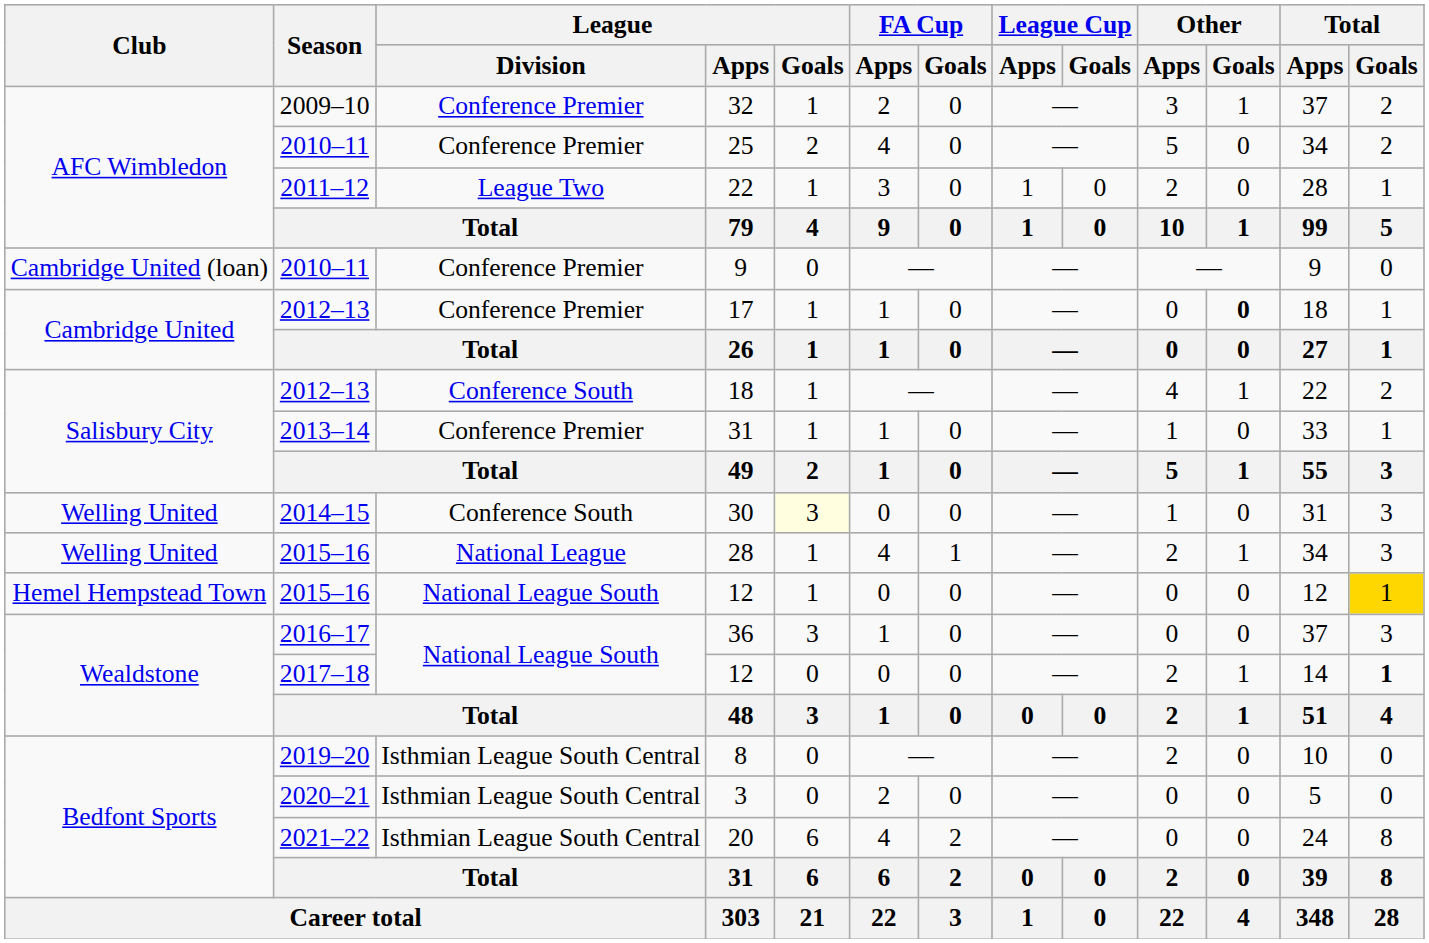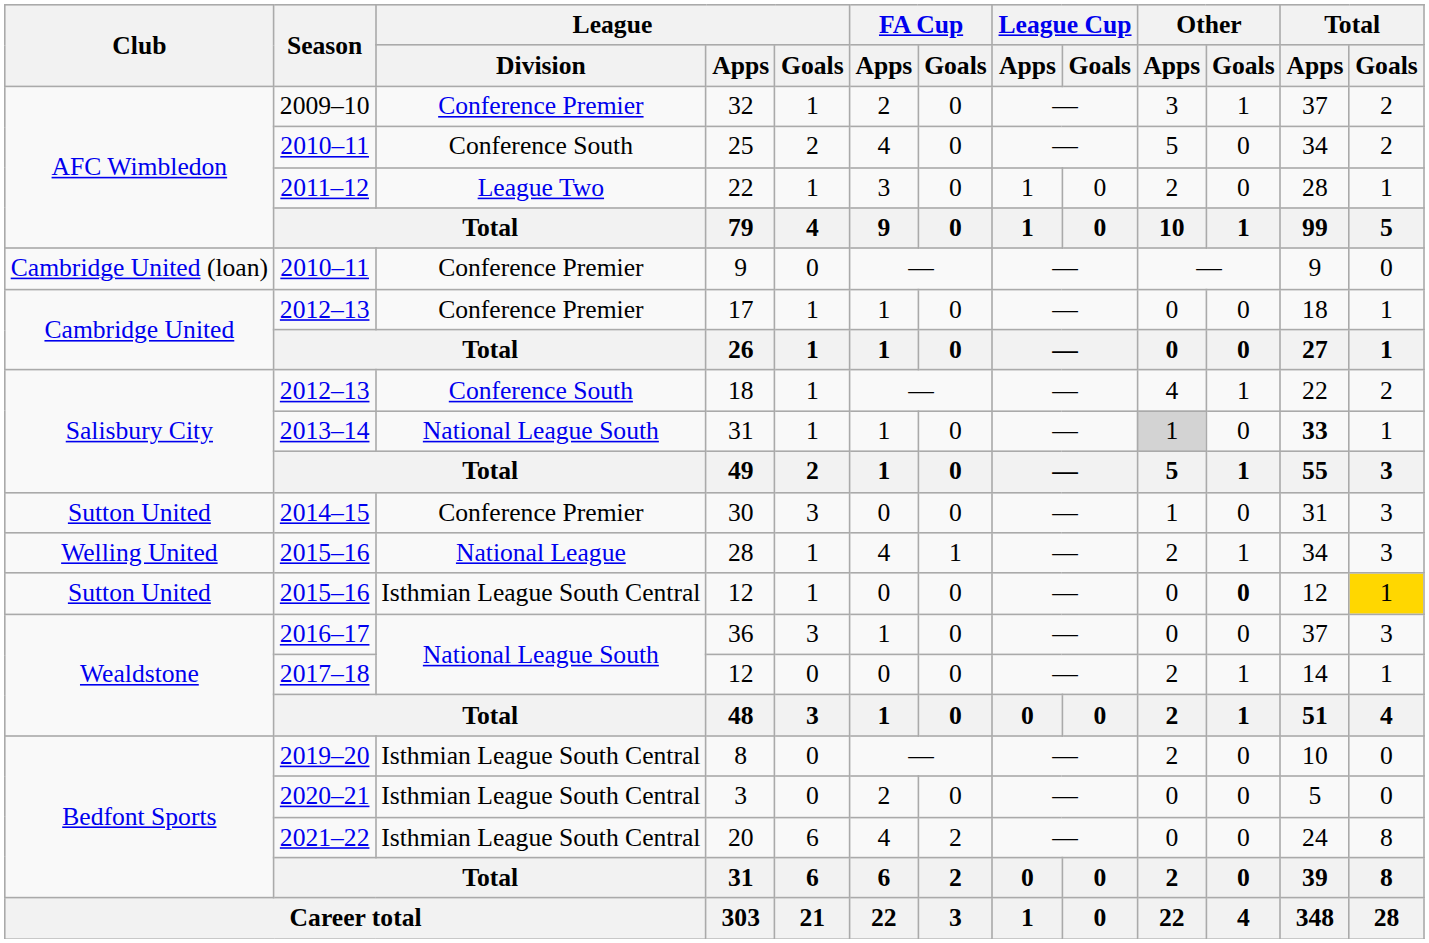25 | League / Division: Conference Premier -> Conference South
17 | Other / Goals: bold -> normal
2013–14 / 31 | League / Division: Conference Premier -> National League South
2013–14 / 31 | Other / Apps: no background -> lightgrey background
2013–14 / 31 | Total / Apps: normal -> bold
30 | Club: Welling United -> Sutton United
30 | League / Division: Conference South -> Conference Premier
30 | League / Goals: lightyellow background -> no background
2015–16 / 12 | Club: Hemel Hempstead Town -> Sutton United
2015–16 / 12 | League / Division: National League South -> Isthmian League South Central
2015–16 / 12 | Other / Goals: normal -> bold
2017–18 / 12 | Total / Goals: bold -> normal
